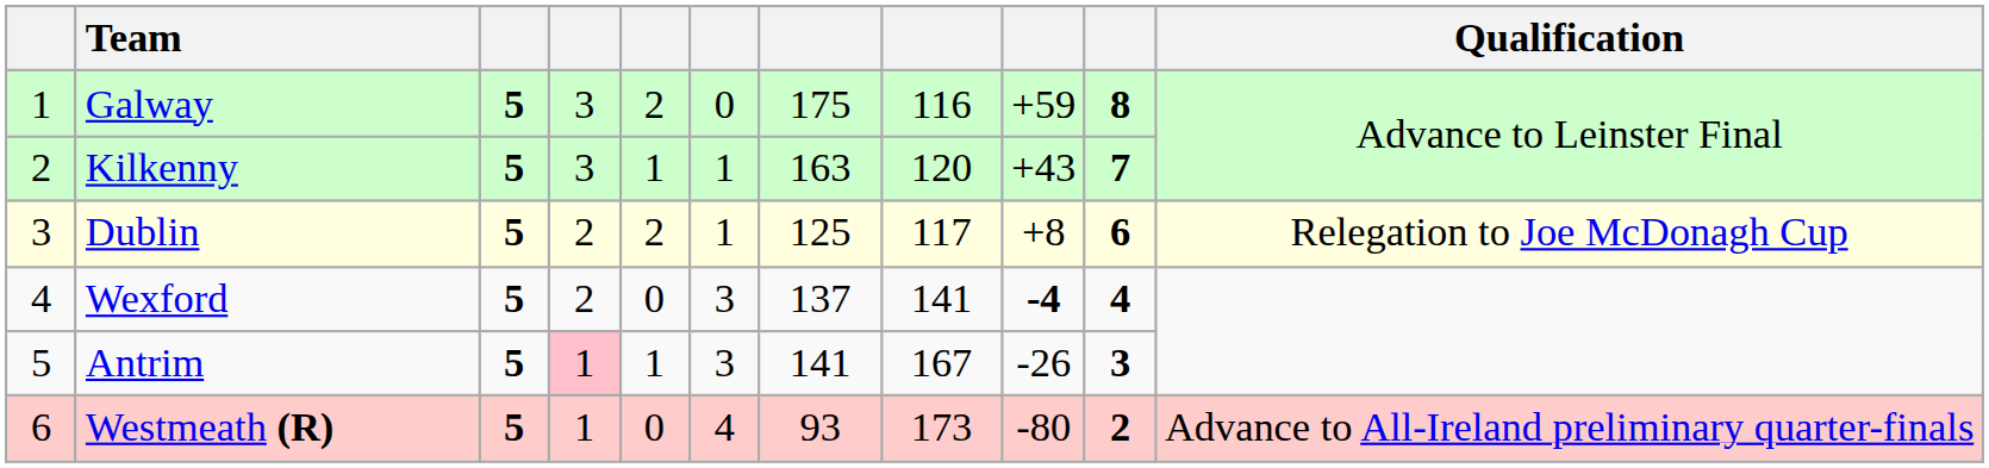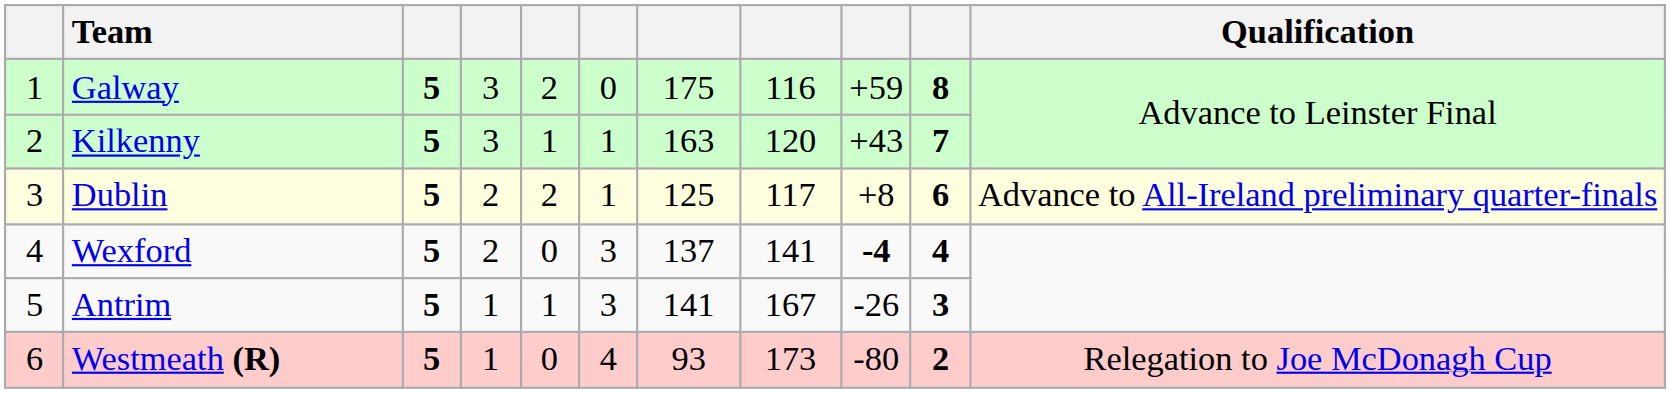Dublin | Qualification: Relegation to Joe McDonagh Cup -> Advance to All-Ireland preliminary quarter-finals
Antrim | column 4: pink background -> no background
Westmeath (R) | Qualification: Advance to All-Ireland preliminary quarter-finals -> Relegation to Joe McDonagh Cup
